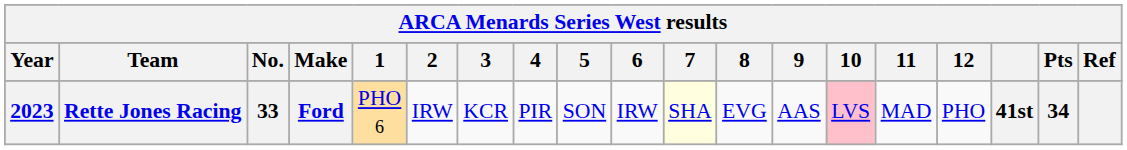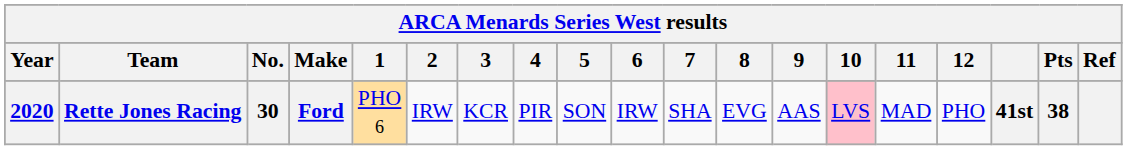Rette Jones Racing | Year: 2023 -> 2020
Rette Jones Racing | No.: 33 -> 30
Rette Jones Racing | 7: lightyellow background -> no background
Rette Jones Racing | Pts: 34 -> 38
